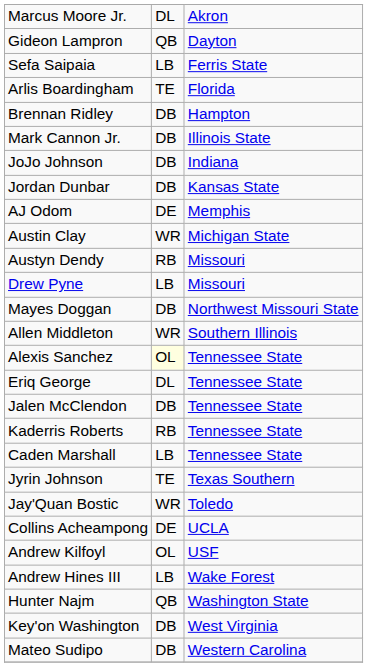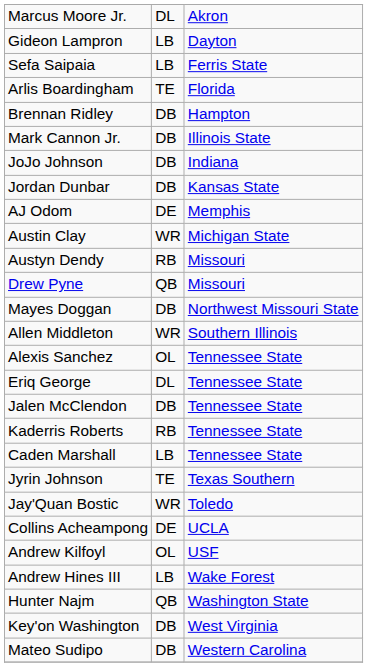Gideon Lampron | column 2: QB -> LB
Drew Pyne | column 2: LB -> QB
Alexis Sanchez | column 2: lightyellow background -> no background
